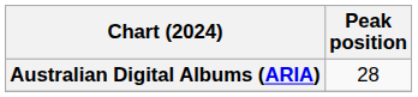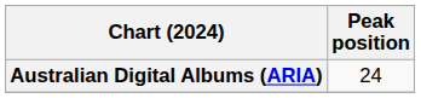Australian Digital Albums (ARIA) | Peak position: 28 -> 24
